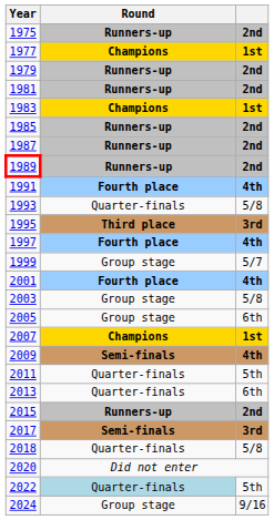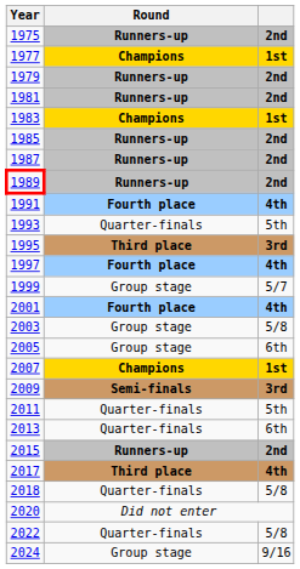1993 | column 3: 5/8 -> 5th
2009 | column 3: 4th -> 3rd
2017 | Round: Semi-finals -> Third place
2017 | column 3: 3rd -> 4th
2022 | Round: lightblue background -> no background
2022 | column 3: 5th -> 5/8
